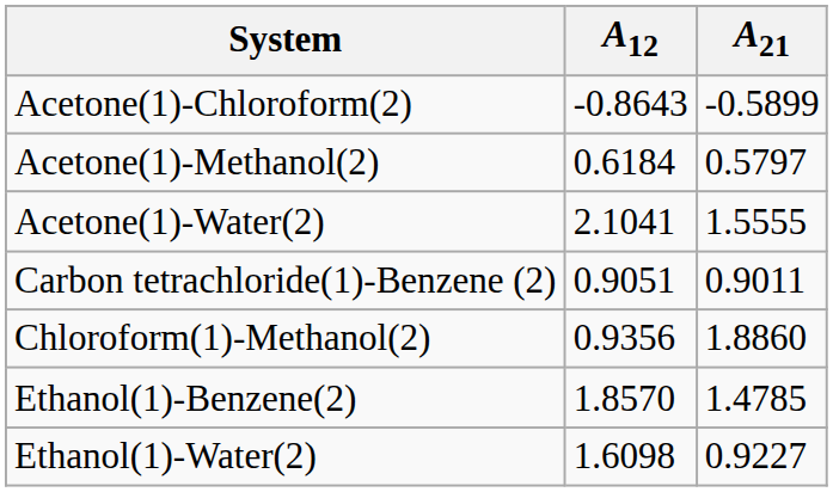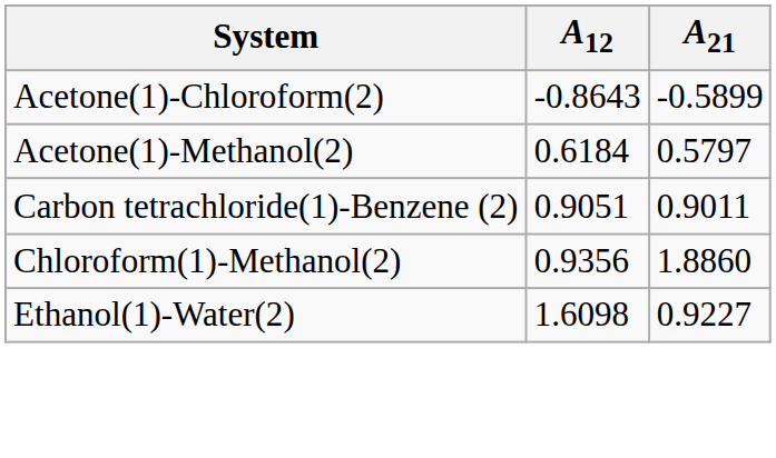- row: Acetone(1)-Water(2) | 2.1041 | 1.5555
- row: Ethanol(1)-Benzene(2) | 1.8570 | 1.4785
